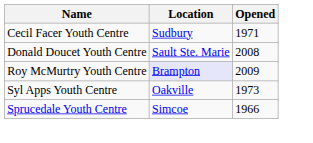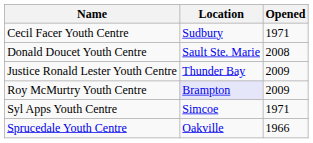+ row: Justice Ronald Lester Youth Centre | Thunder Bay | 2009
Syl Apps Youth Centre | Location: Oakville -> Simcoe
Syl Apps Youth Centre | Opened: 1973 -> 1971
Sprucedale Youth Centre | Location: Simcoe -> Oakville
